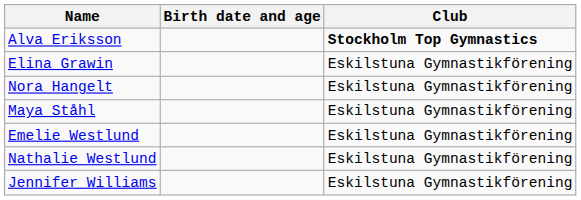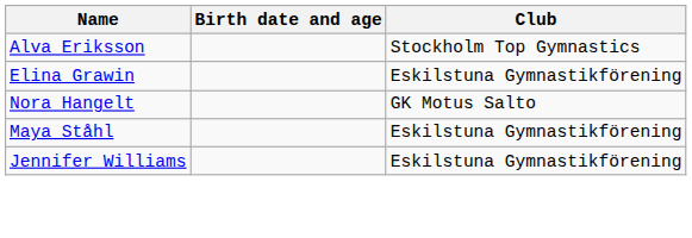Alva Eriksson | Club: bold -> normal
Nora Hangelt | Club: Eskilstuna Gymnastikförening -> GK Motus Salto
- row: Emelie Westlund | Eskilstuna Gymnastikförening
- row: Nathalie Westlund | Eskilstuna Gymnastikförening
